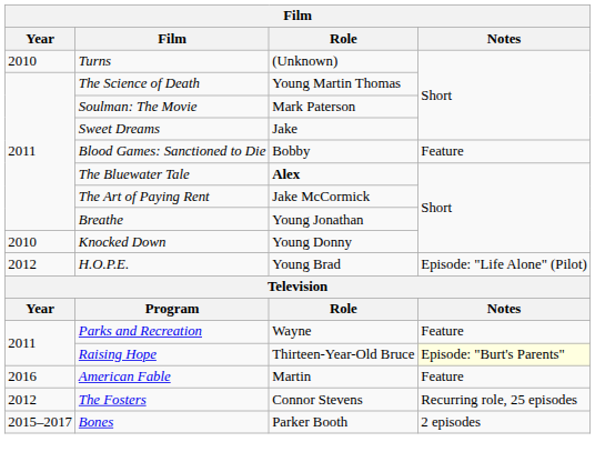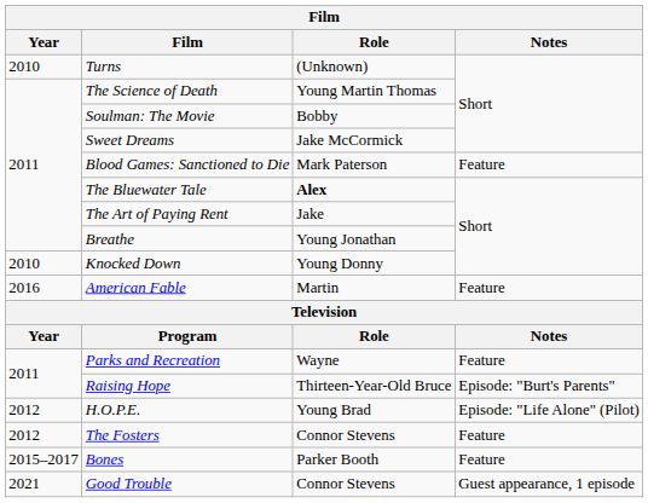Soulman: The Movie | Role: Mark Paterson -> Bobby
Sweet Dreams | Role: Jake -> Jake McCormick
Blood Games: Sanctioned to Die | Role: Bobby -> Mark Paterson
The Art of Paying Rent | Role: Jake McCormick -> Jake
rows swapped: American Fable <-> H.O.P.E.
Raising Hope | Notes: lightyellow background -> no background
The Fosters | Notes: Recurring role, 25 episodes -> Feature
Bones | Notes: 2 episodes -> Feature
+ row: 2021 | Good Trouble | Connor Stevens | Guest appearance, 1 episode
